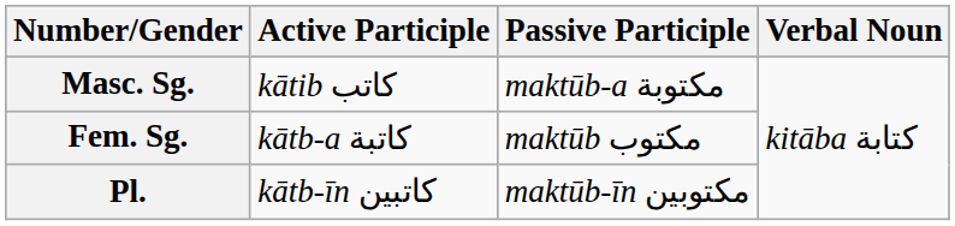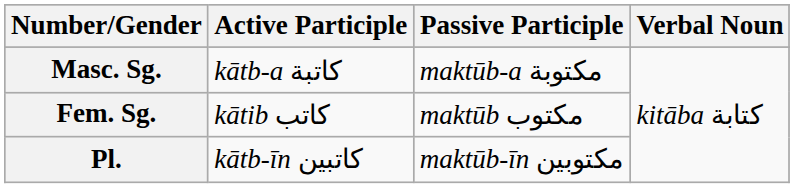Masc. Sg. | Active Participle: kātib كاتب -> kātb-a كاتبة
Fem. Sg. | Active Participle: kātb-a كاتبة -> kātib كاتب
